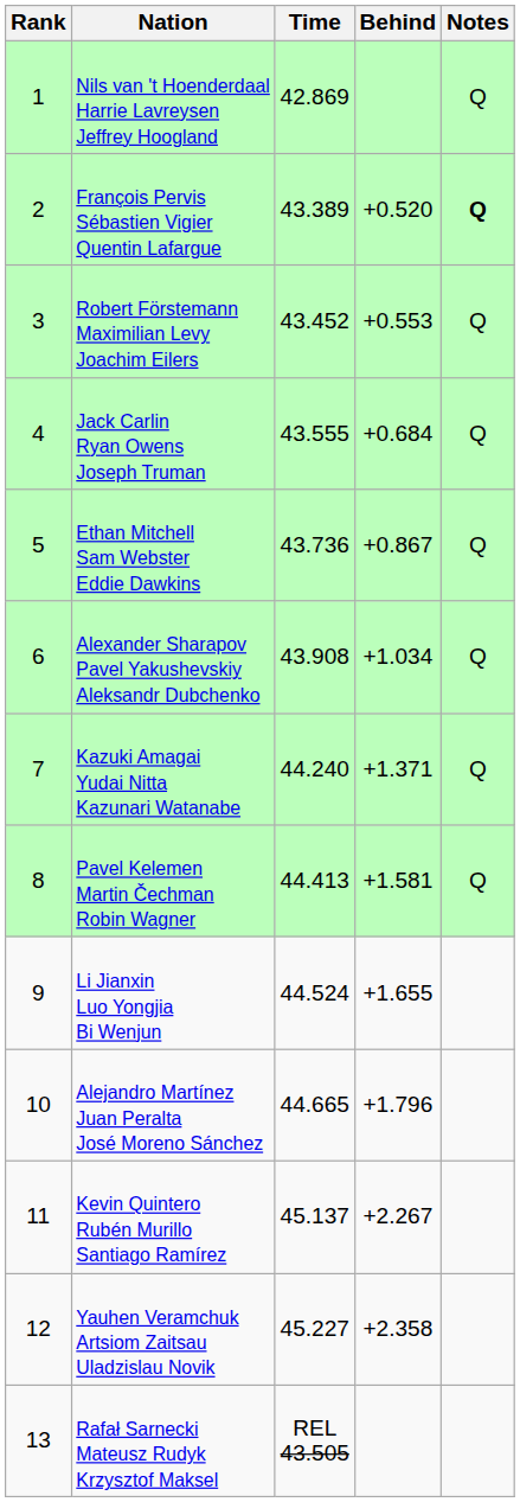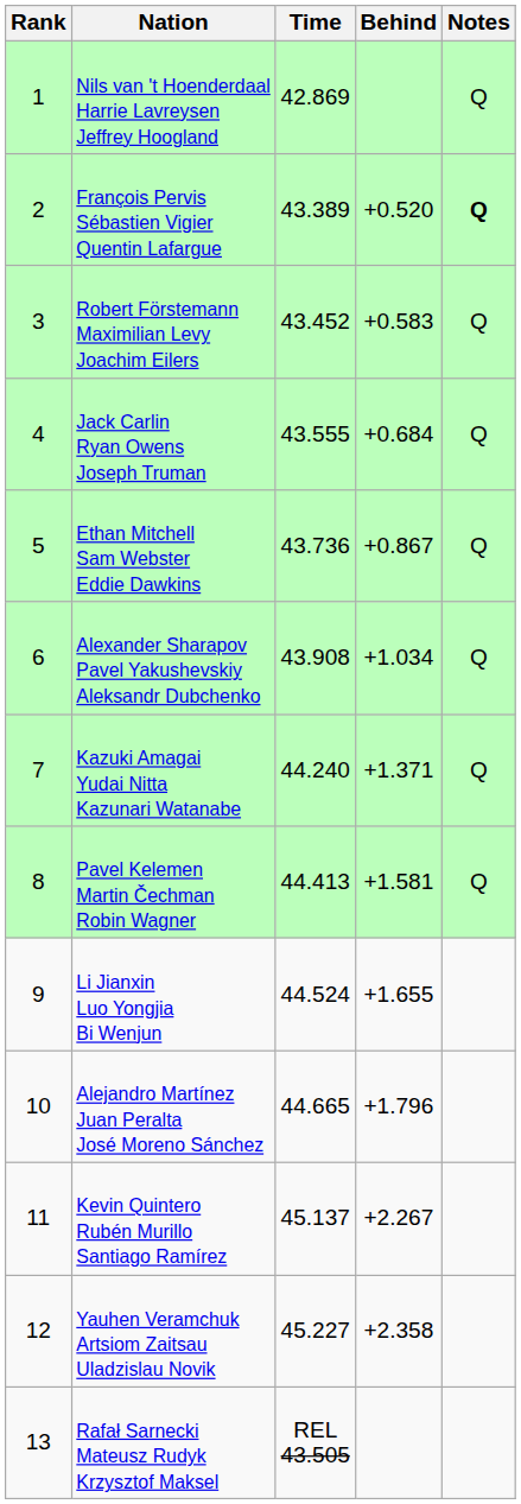Robert Förstemann Maximilian Levy Joachim Eilers | Behind: +0.553 -> +0.583
